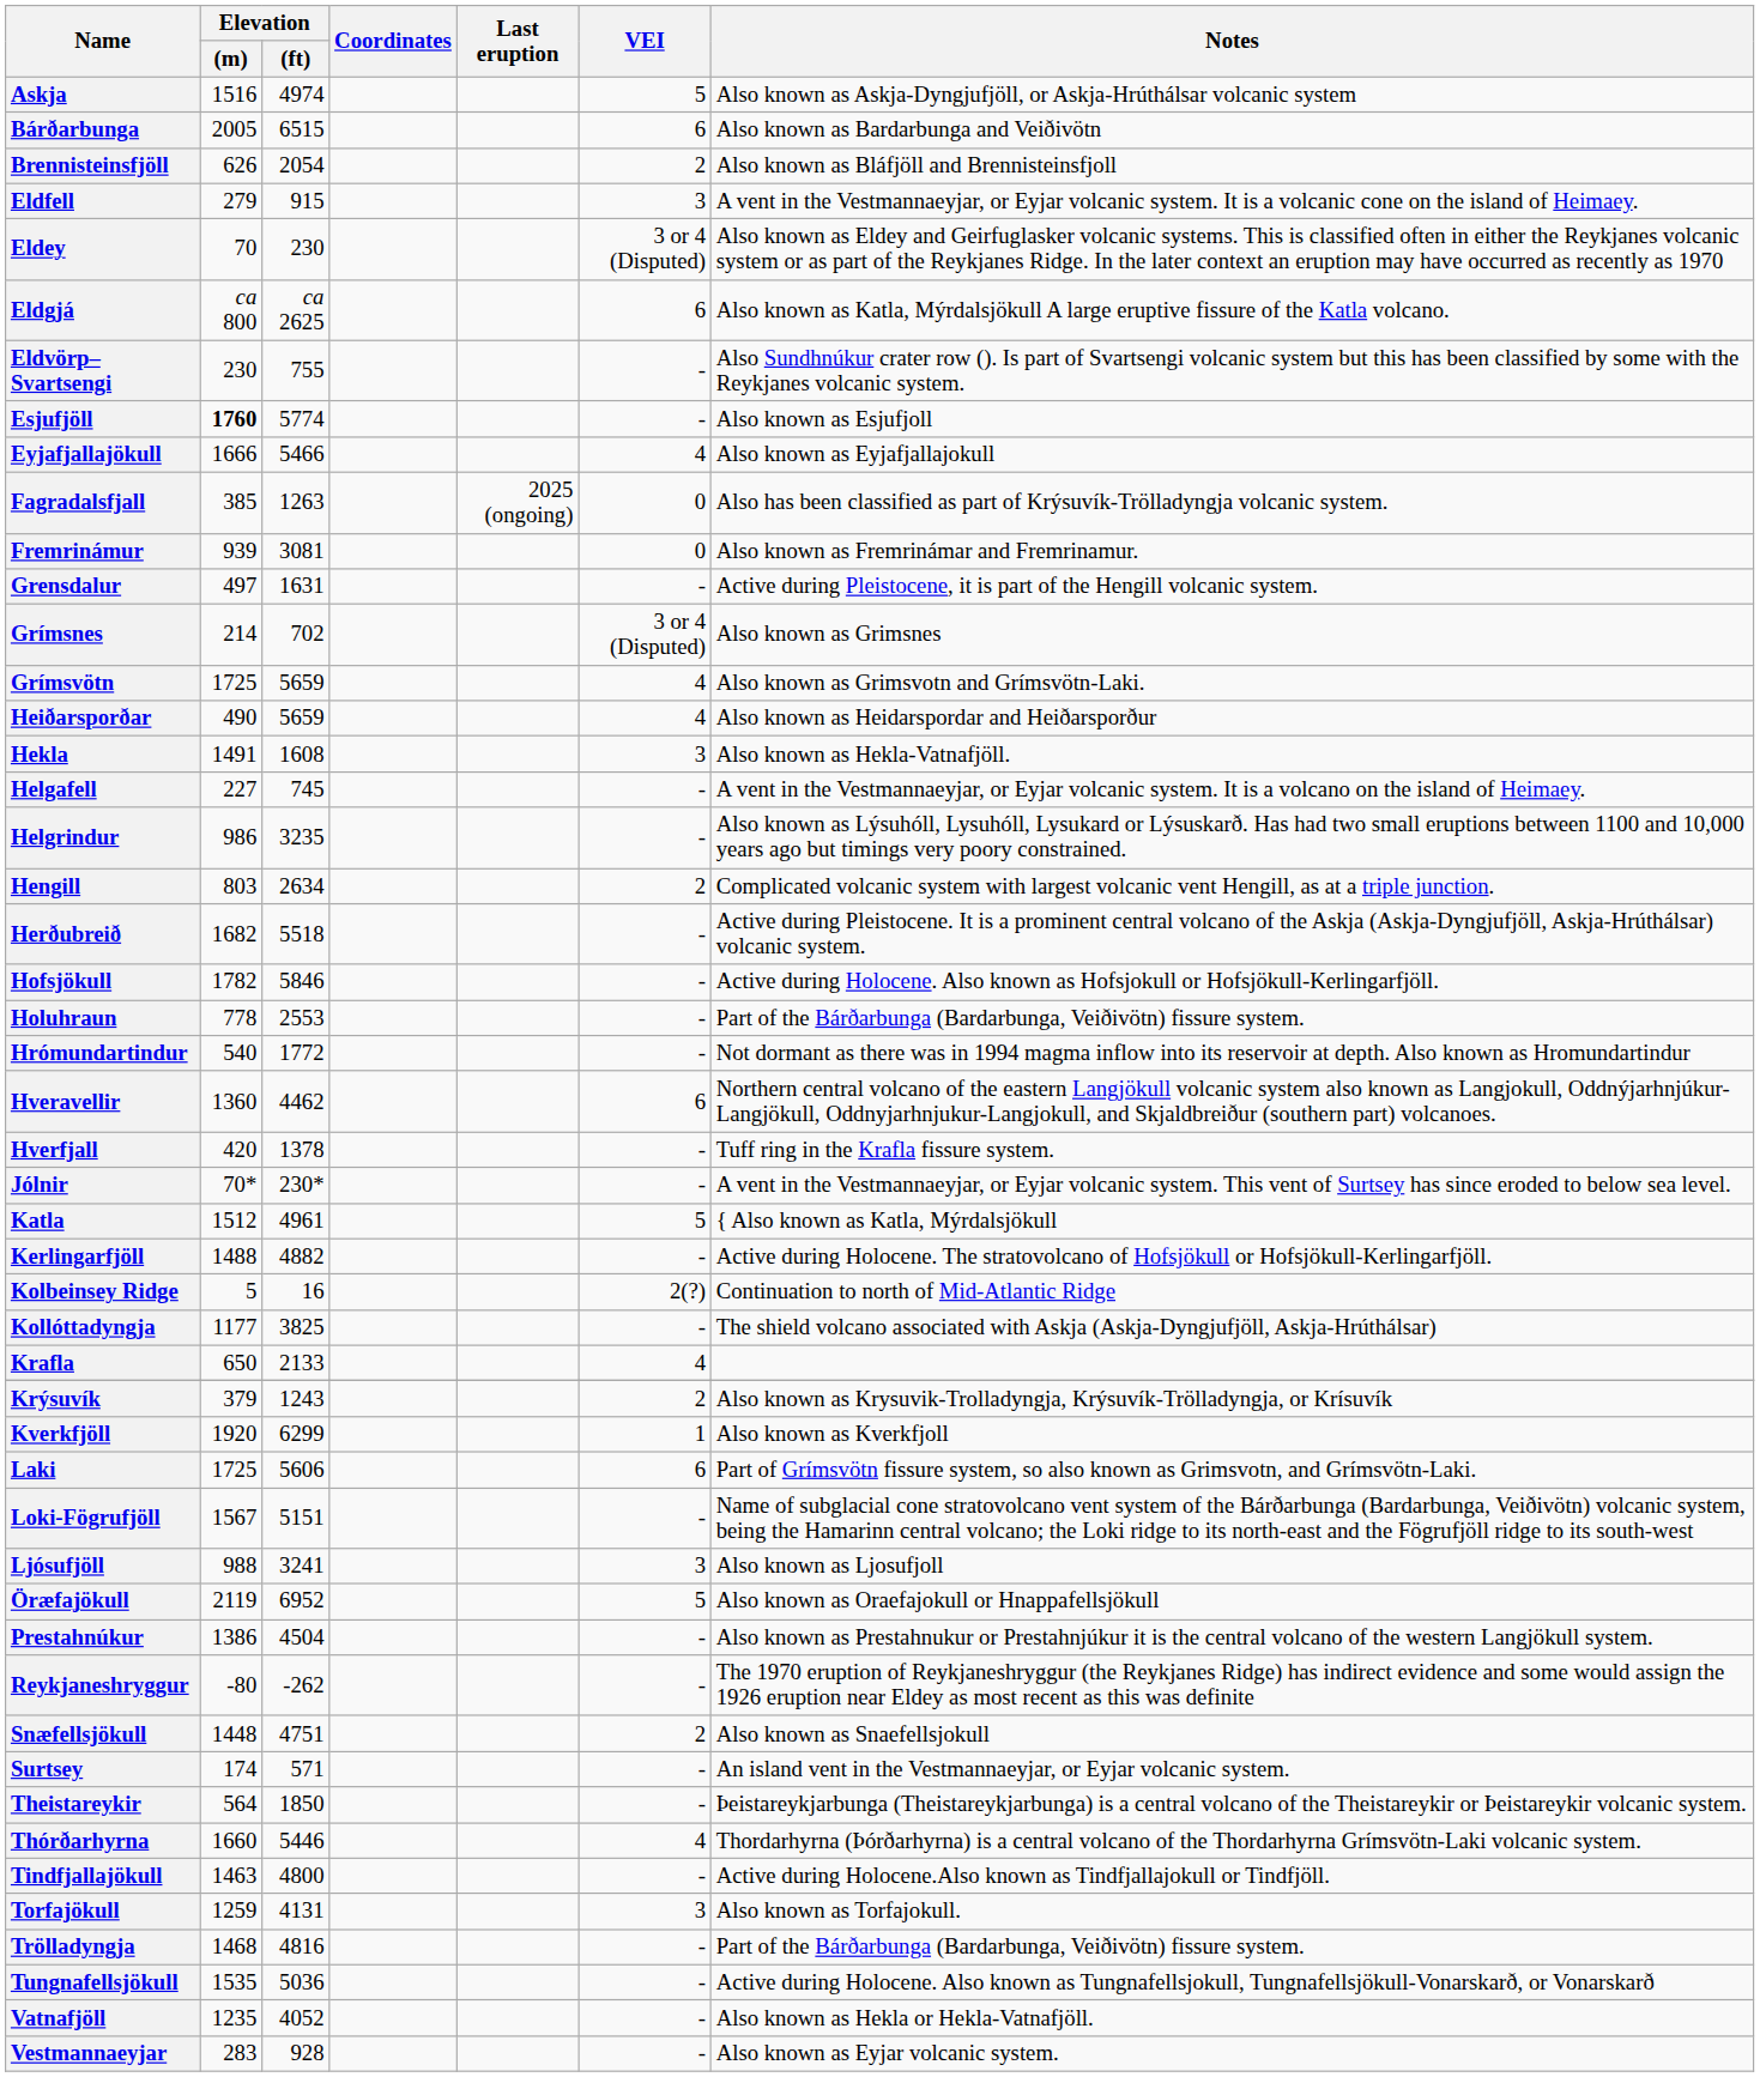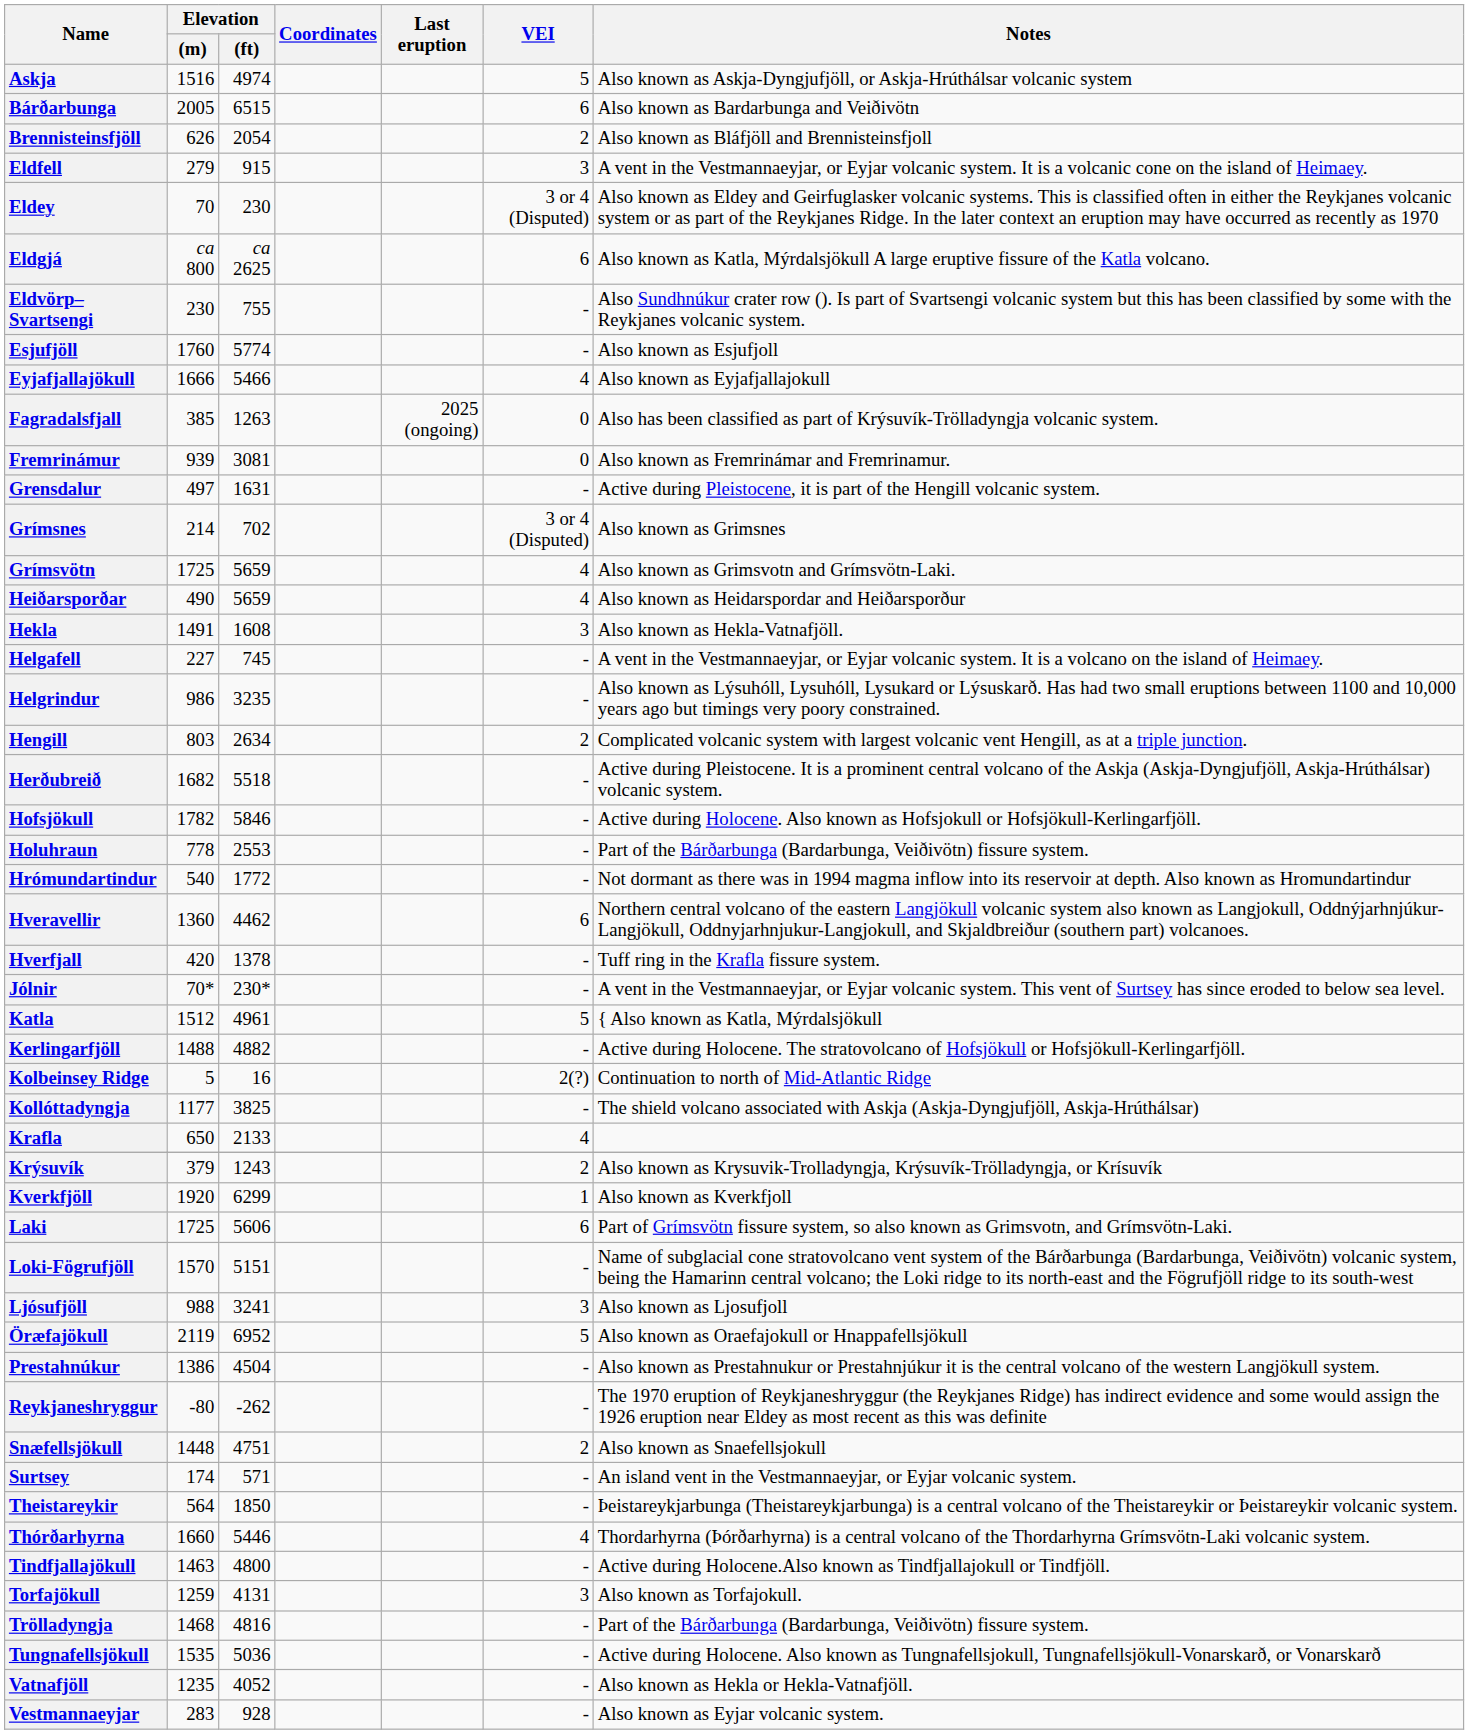Esjufjöll | Elevation / (m): bold -> normal
Loki-Fögrufjöll | Elevation / (m): 1567 -> 1570
